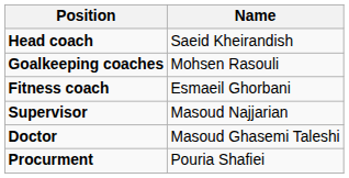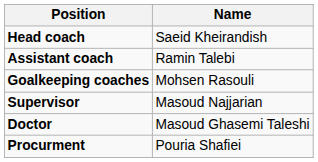+ row: Assistant coach | Ramin Talebi
- row: Fitness coach | Esmaeil Ghorbani
